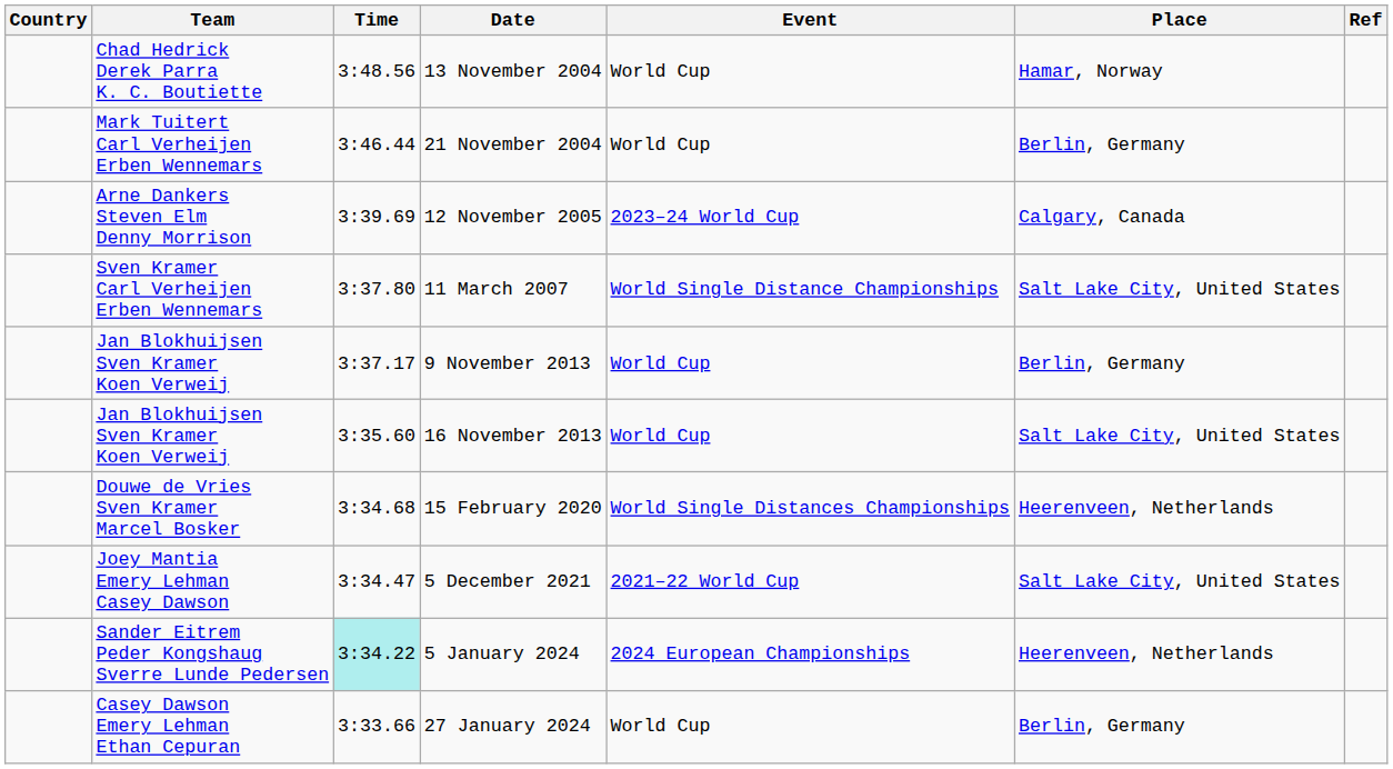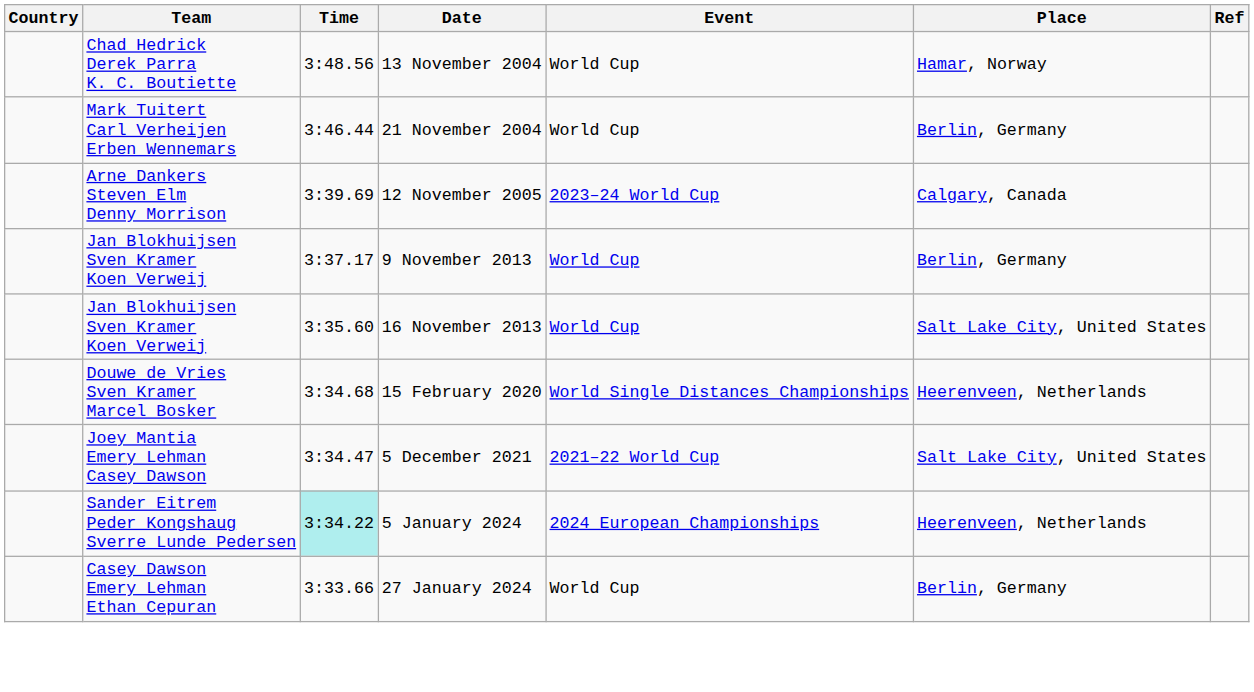- row: Sven Kramer Carl Verheijen Erben Wennemars | 3:37.80 | 11 March 2007 | World Single Distance Championships | Salt Lake City, United States
